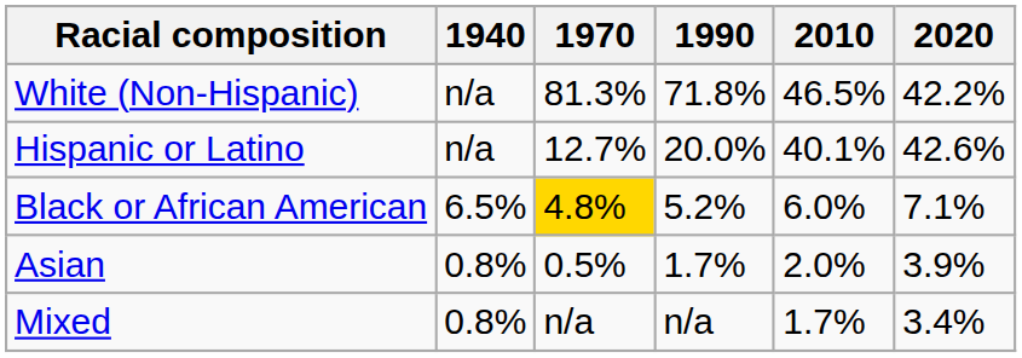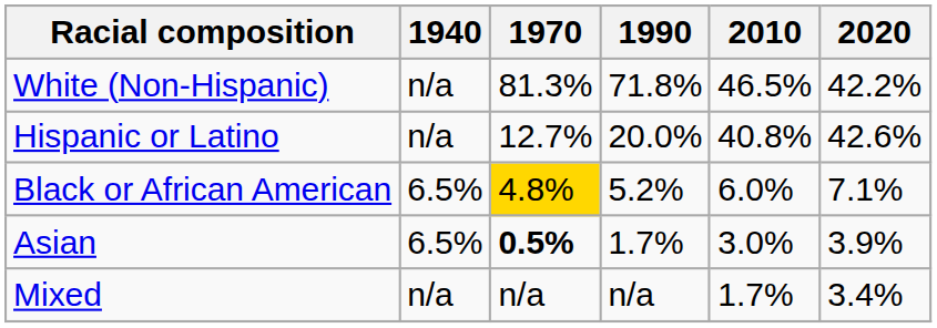Hispanic or Latino | 2010: 40.1% -> 40.8%
Asian | 1940: 0.8% -> 6.5%
Asian | 1970: normal -> bold
Asian | 2010: 2.0% -> 3.0%
Mixed | 1940: 0.8% -> n/a
